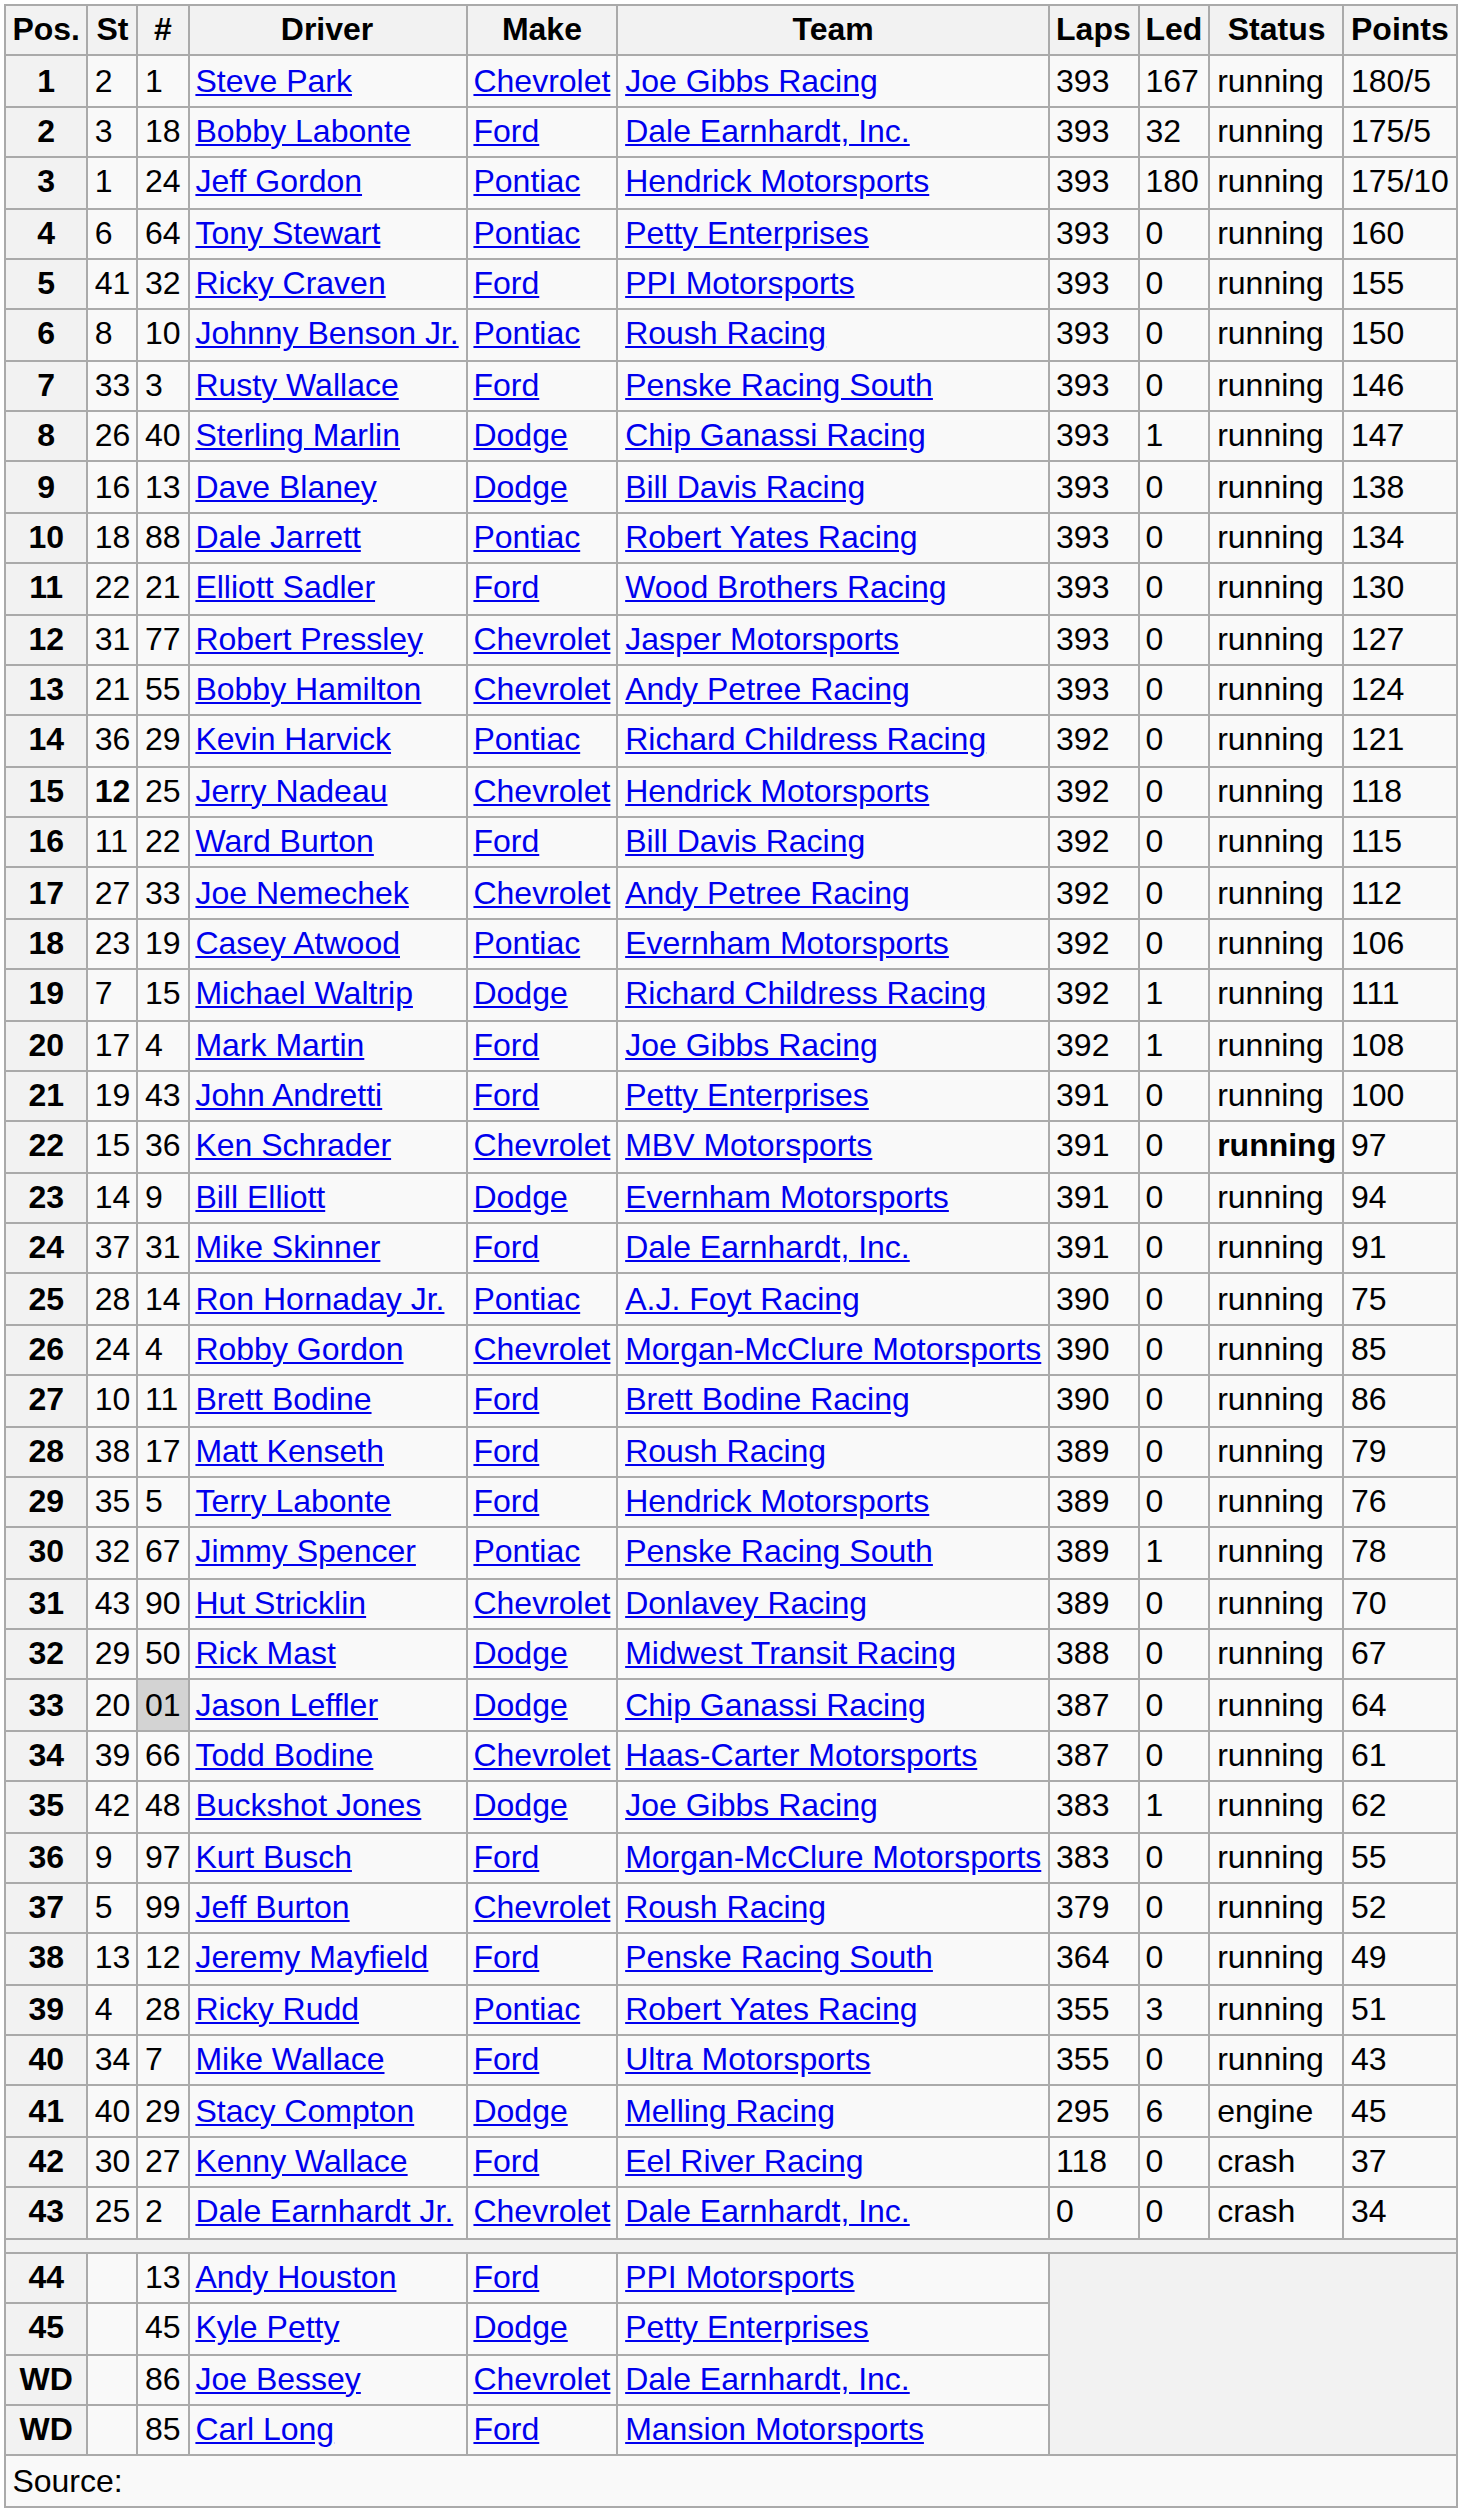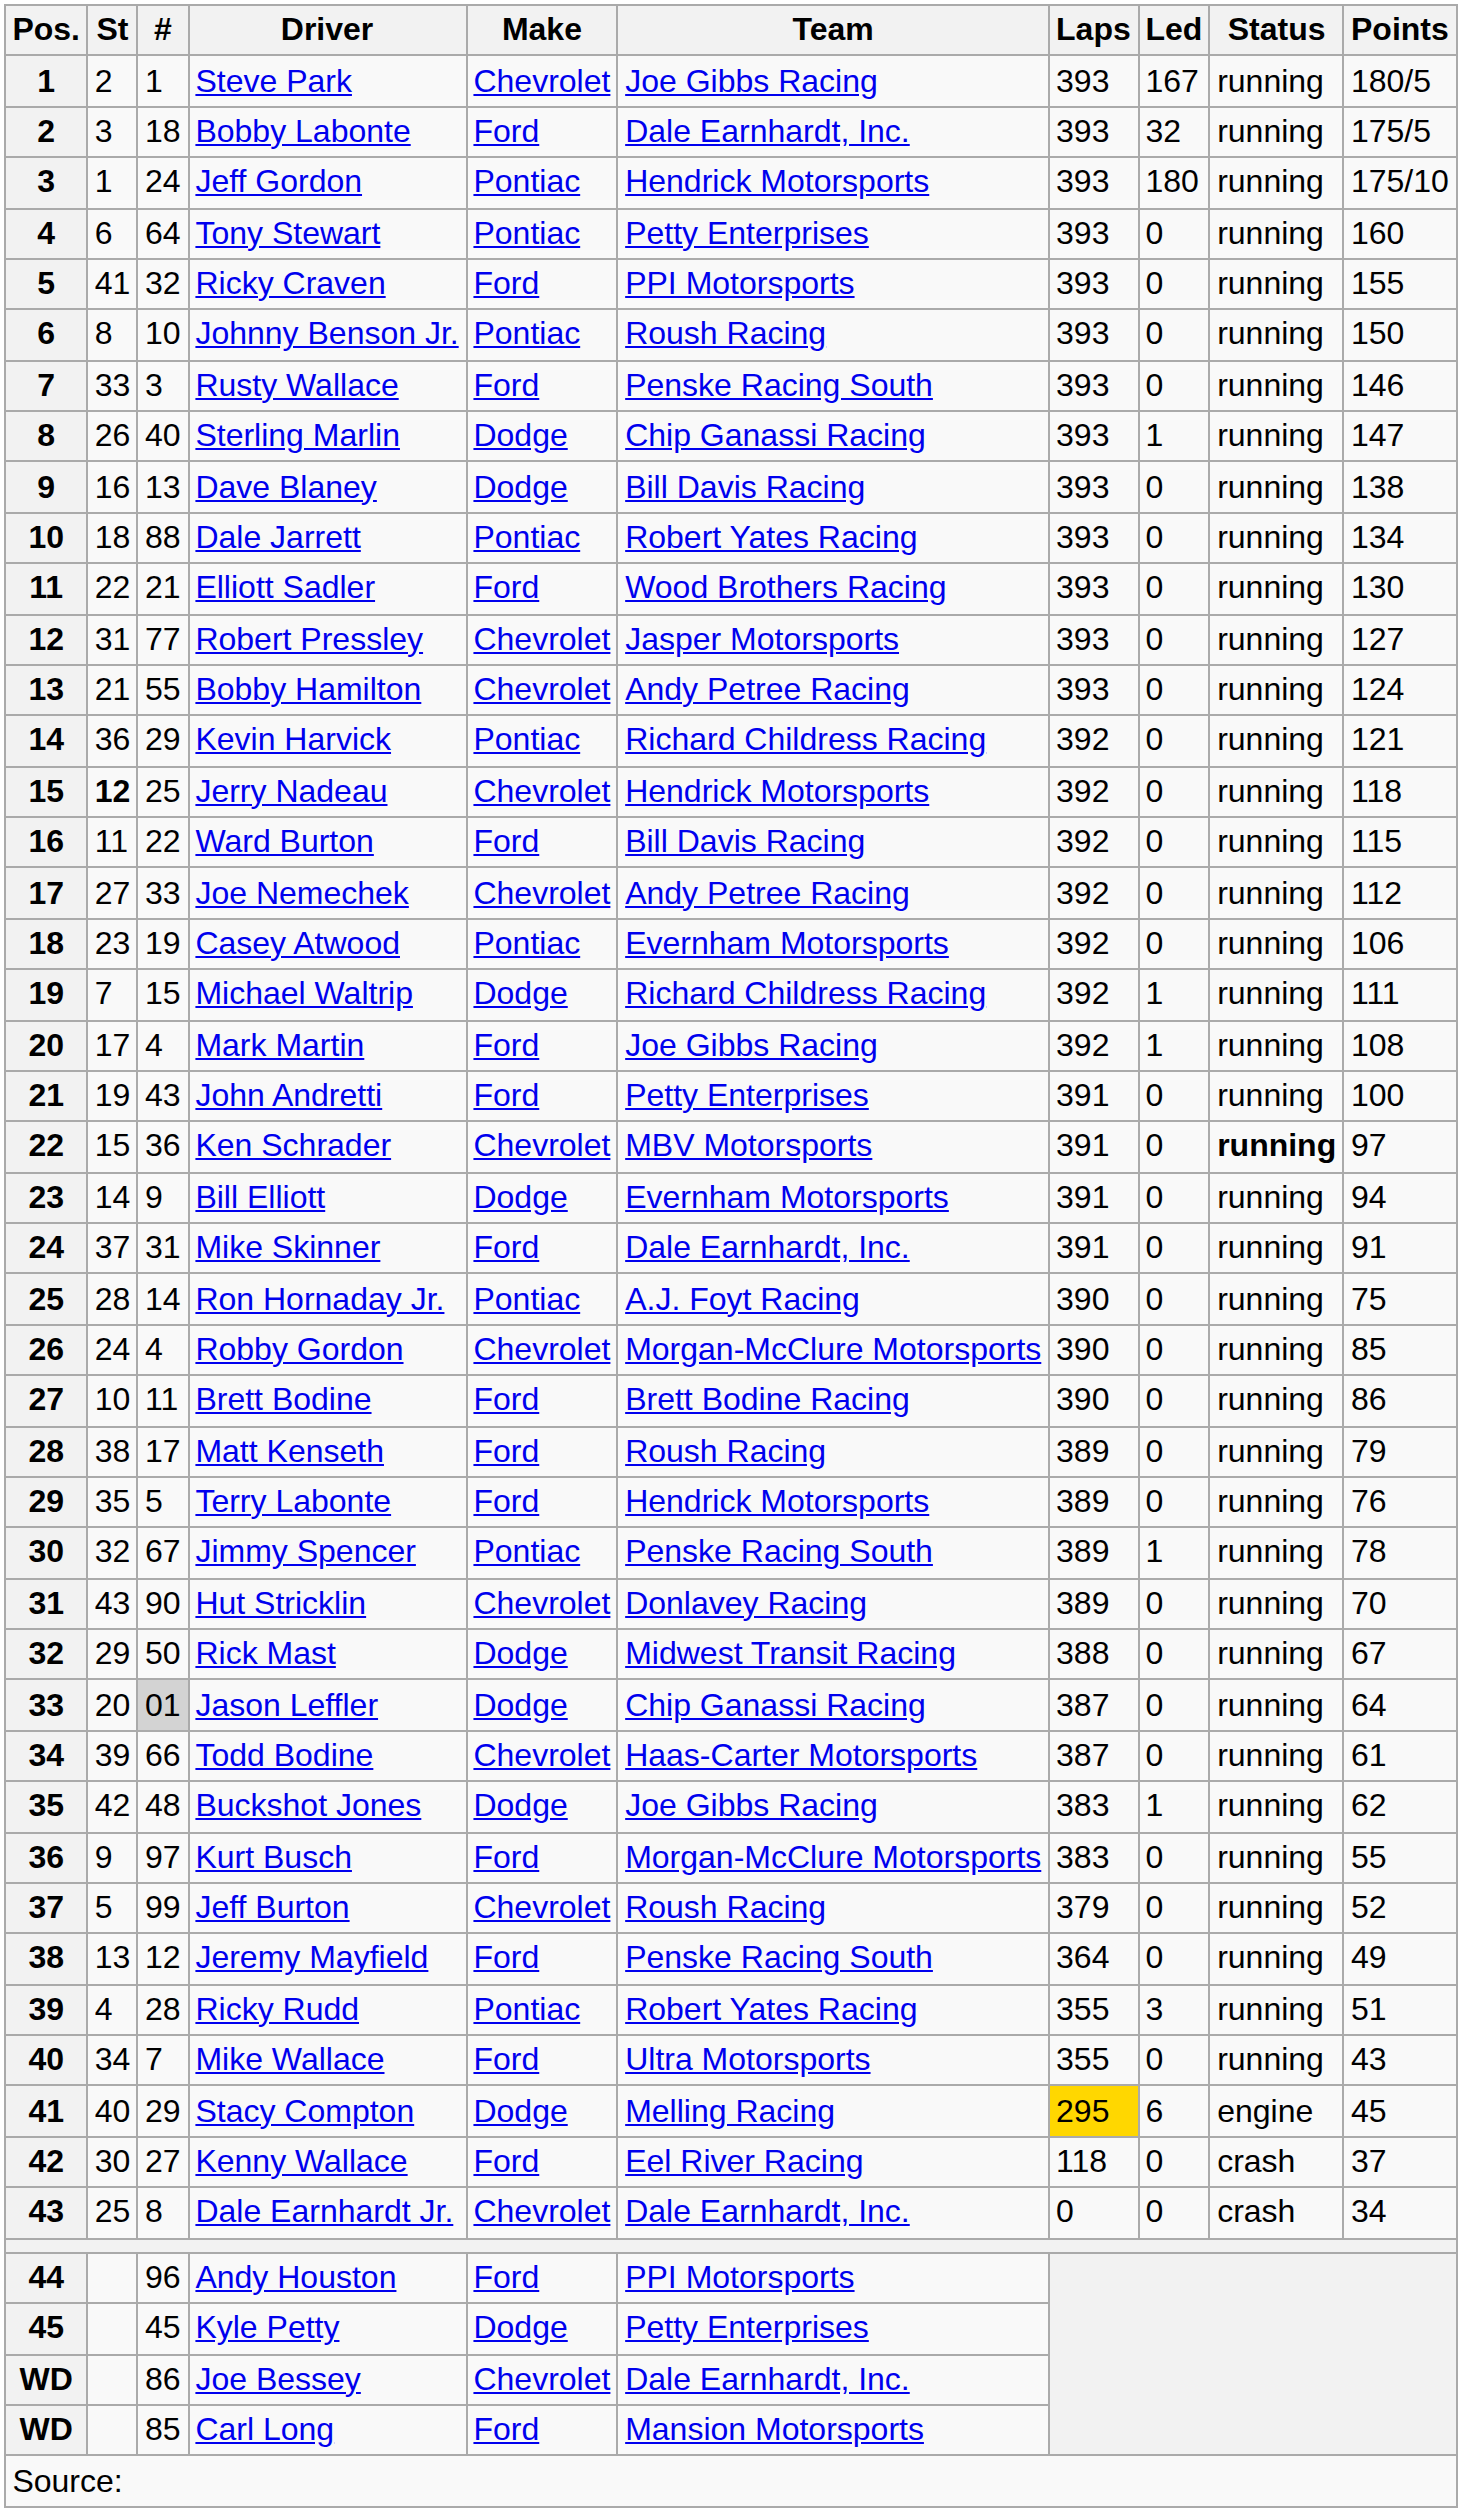Stacy Compton | Laps: no background -> gold background
Dale Earnhardt Jr. | #: 2 -> 8
Andy Houston | #: 13 -> 96
